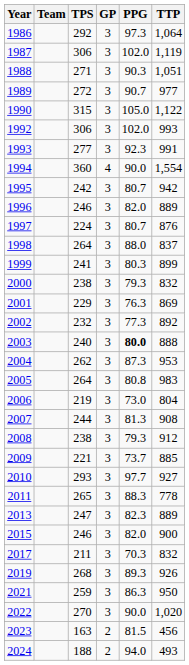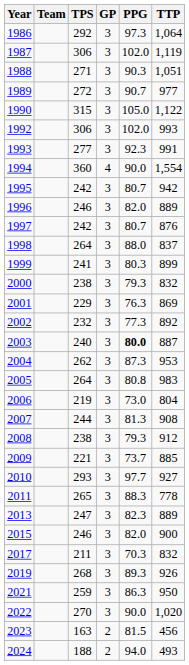1997 | TPS: 224 -> 242
2003 | TTP: 888 -> 887
